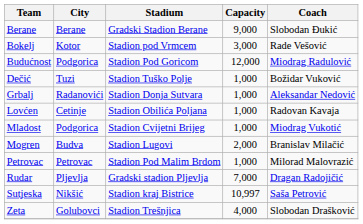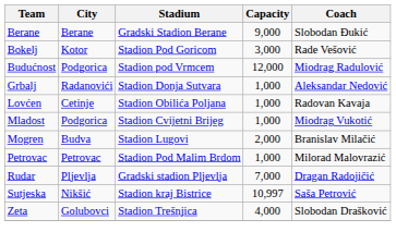Bokelj | Stadium: Stadion pod Vrmcem -> Stadion Pod Goricom
Budućnost | Stadium: Stadion Pod Goricom -> Stadion pod Vrmcem
- row: Dečić | Tuzi | Stadion Tuško Polje | 1,000 | Božidar Vuković
